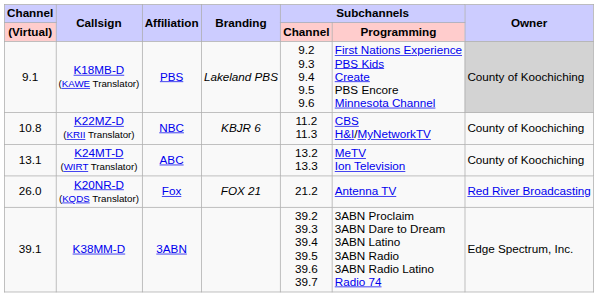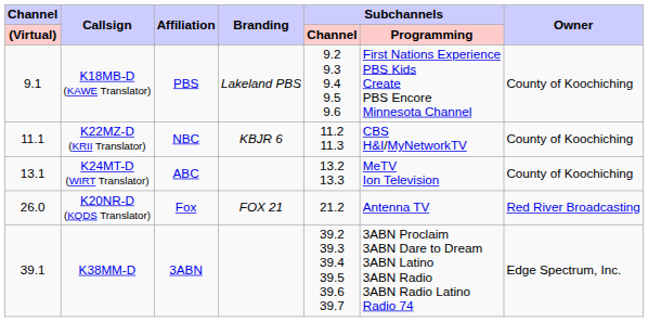K18MB-D (KAWE Translator) | Owner: lightgrey background -> no background
K22MZ-D (KRII Translator) | Channel / (Virtual): 10.8 -> 11.1
